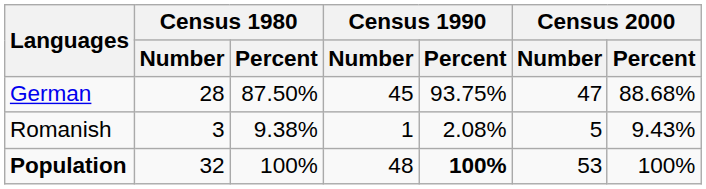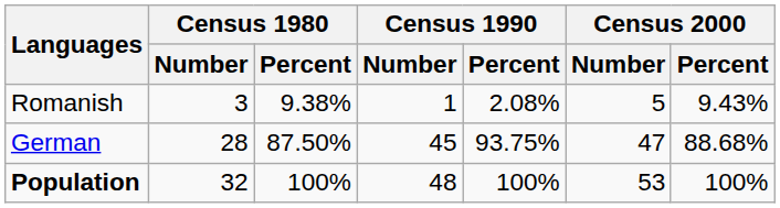rows swapped: German <-> Romanish
Population | Census 1990 / Percent: bold -> normal
